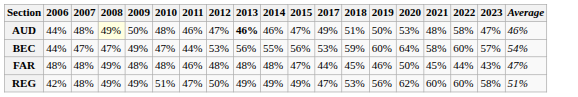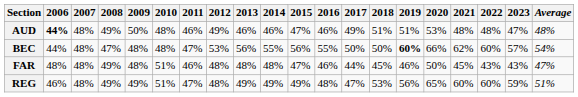+ column: 2016 | 46% | 55% | 46% | 48%
AUD | 2006: normal -> bold
AUD | 2008: lightyellow background -> no background
AUD | 2012: 47% -> 49%
AUD | 2013: bold -> normal
AUD | 2019: 50% -> 51%
AUD | 2022: 58% -> 48%
AUD | Average: 46% -> 48%
BEC | 2007: 47% -> 48%
BEC | 2009: 49% -> 48%
BEC | 2010: 47% -> 48%
BEC | 2011: 44% -> 47%
BEC | 2017: 53% -> 50%
BEC | 2018: 59% -> 50%
BEC | 2019: normal -> bold
BEC | 2020: 64% -> 66%
BEC | 2021: 58% -> 62%
FAR | 2010: 48% -> 51%
FAR | 2022: 44% -> 43%
REG | 2006: 42% -> 46%
REG | 2012: 50% -> 48%
REG | 2020: 62% -> 65%
REG | 2023: 58% -> 59%
